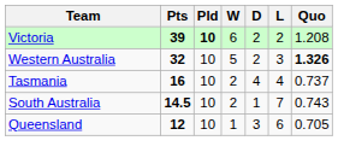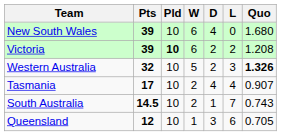+ row: New South Wales | 39 | 10 | 6 | 4 | 0 | 1.680
Tasmania | Pts: 16 -> 17
Tasmania | Quo: 0.737 -> 0.907
